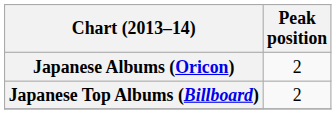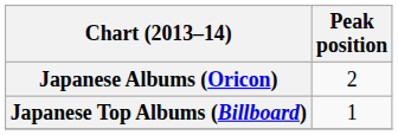Japanese Top Albums (Billboard) | Peak position: 2 -> 1
